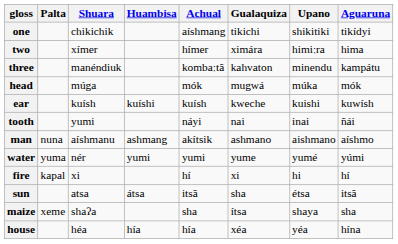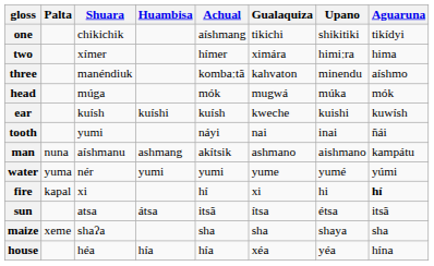three | Aguaruna: kampátu -> aíshmo
man | Aguaruna: aíshmo -> kampátu
fire | Aguaruna: normal -> bold
sun | Gualaquiza: sha -> ítsa
maize | Gualaquiza: ítsa -> sha
